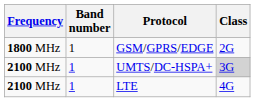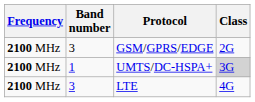GSM/GPRS/EDGE | Frequency: 1800 MHz -> 2100 MHz
GSM/GPRS/EDGE | Band number: 1 -> 3
LTE | Band number: 1 -> 3
